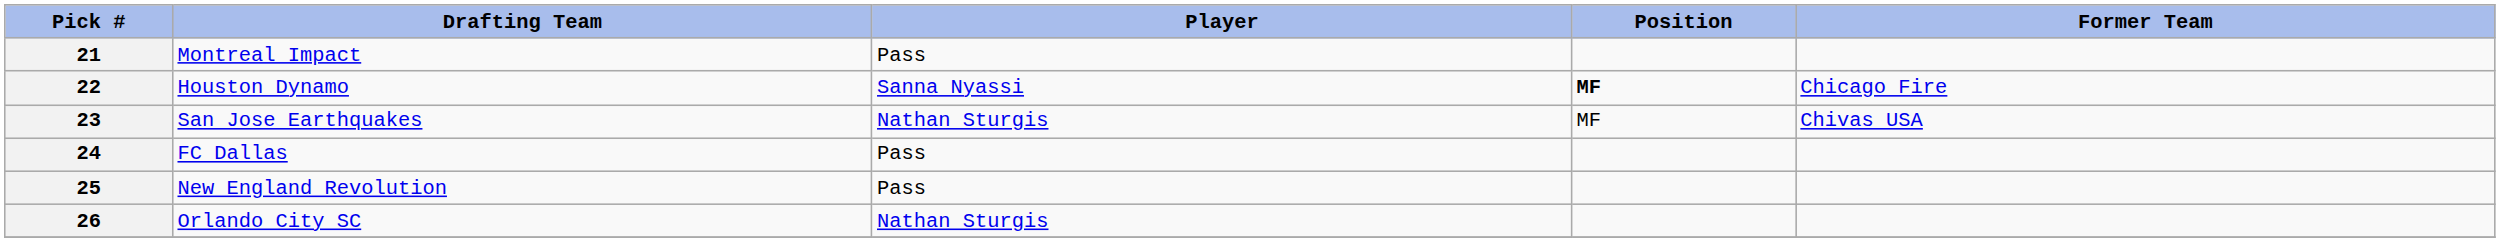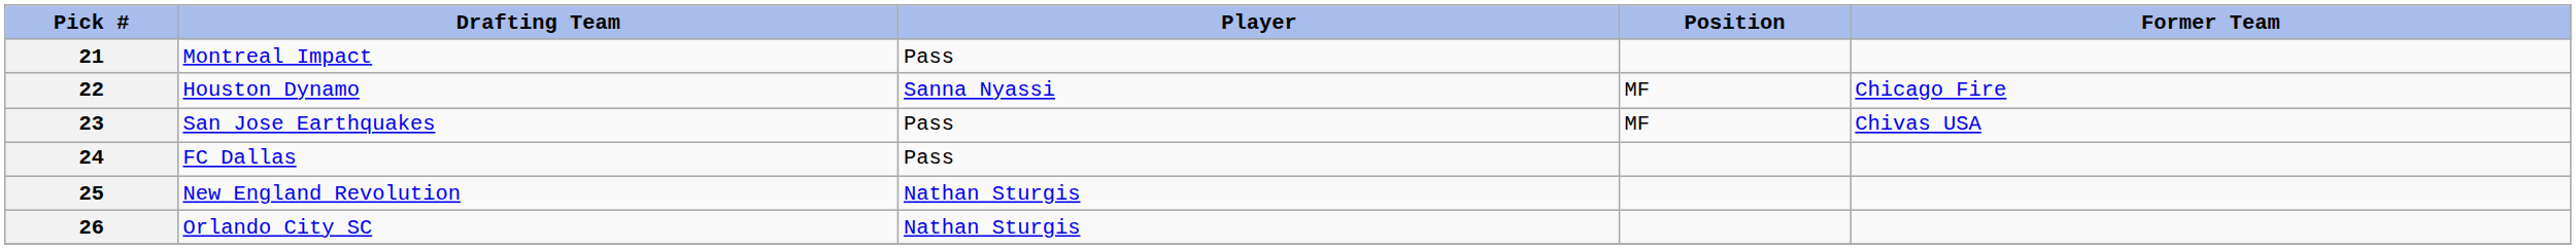22 | Position: bold -> normal
23 | Player: Nathan Sturgis -> Pass
25 | Player: Pass -> Nathan Sturgis
